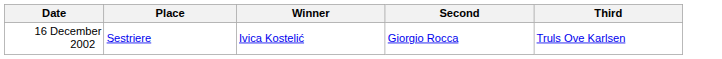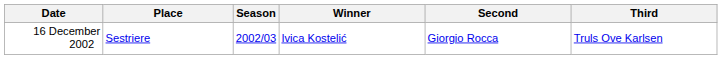+ column: Season | 2002/03
